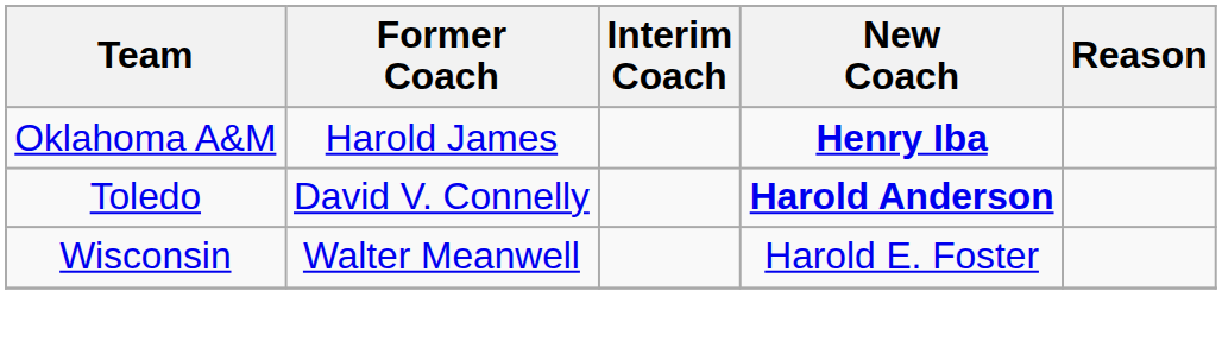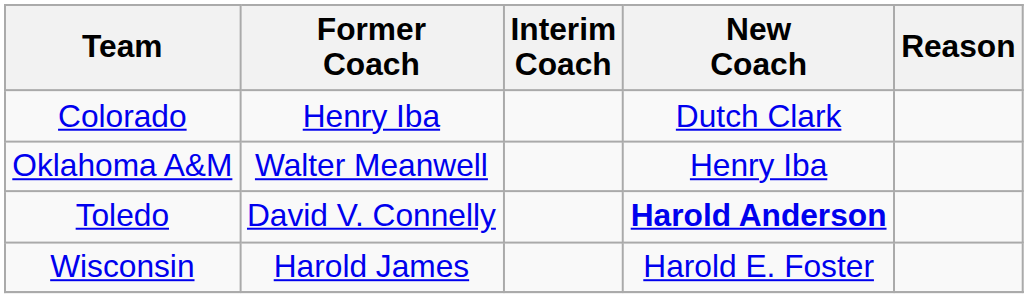+ row: Colorado | Henry Iba | Dutch Clark
Oklahoma A&M | Former Coach: Harold James -> Walter Meanwell
Oklahoma A&M | New Coach: bold -> normal
Wisconsin | Former Coach: Walter Meanwell -> Harold James
